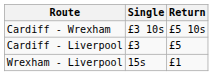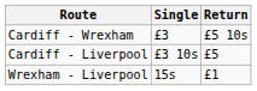Cardiff - Wrexham | Single: £3 10s -> £3
Cardiff - Liverpool | Single: £3 -> £3 10s
